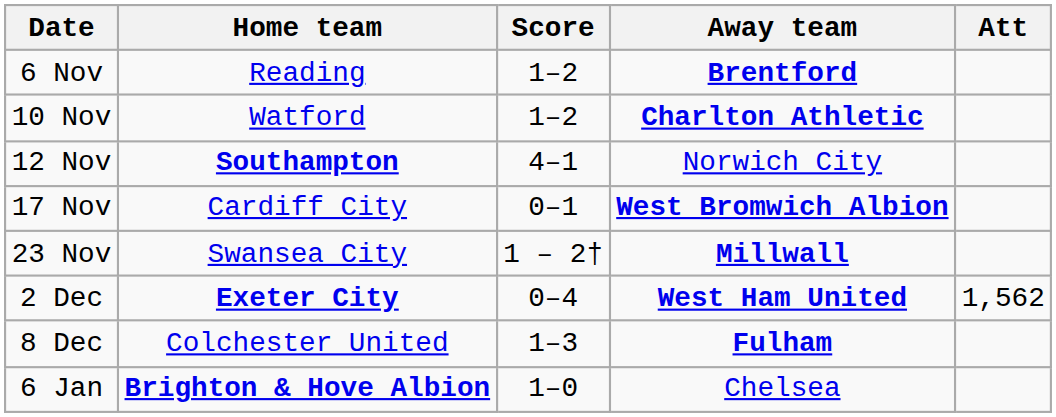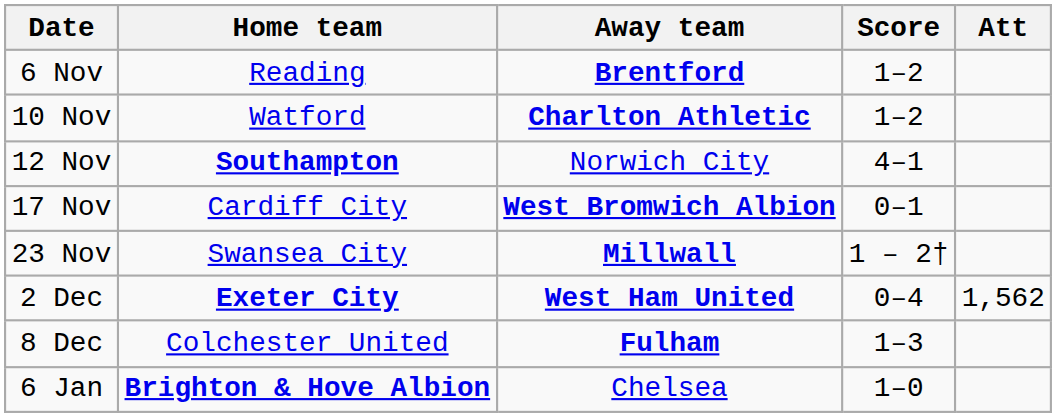columns swapped: Score <-> Away team
